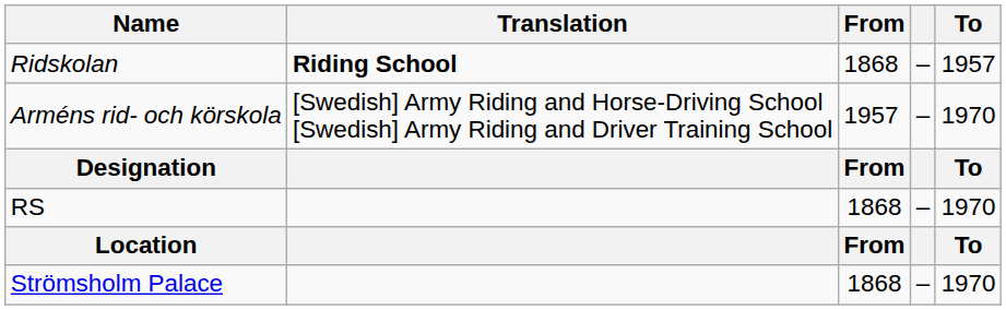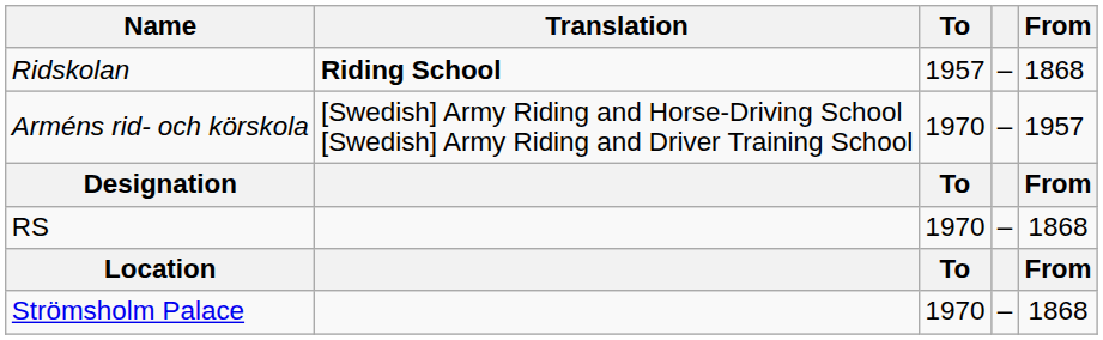columns swapped: From <-> To
